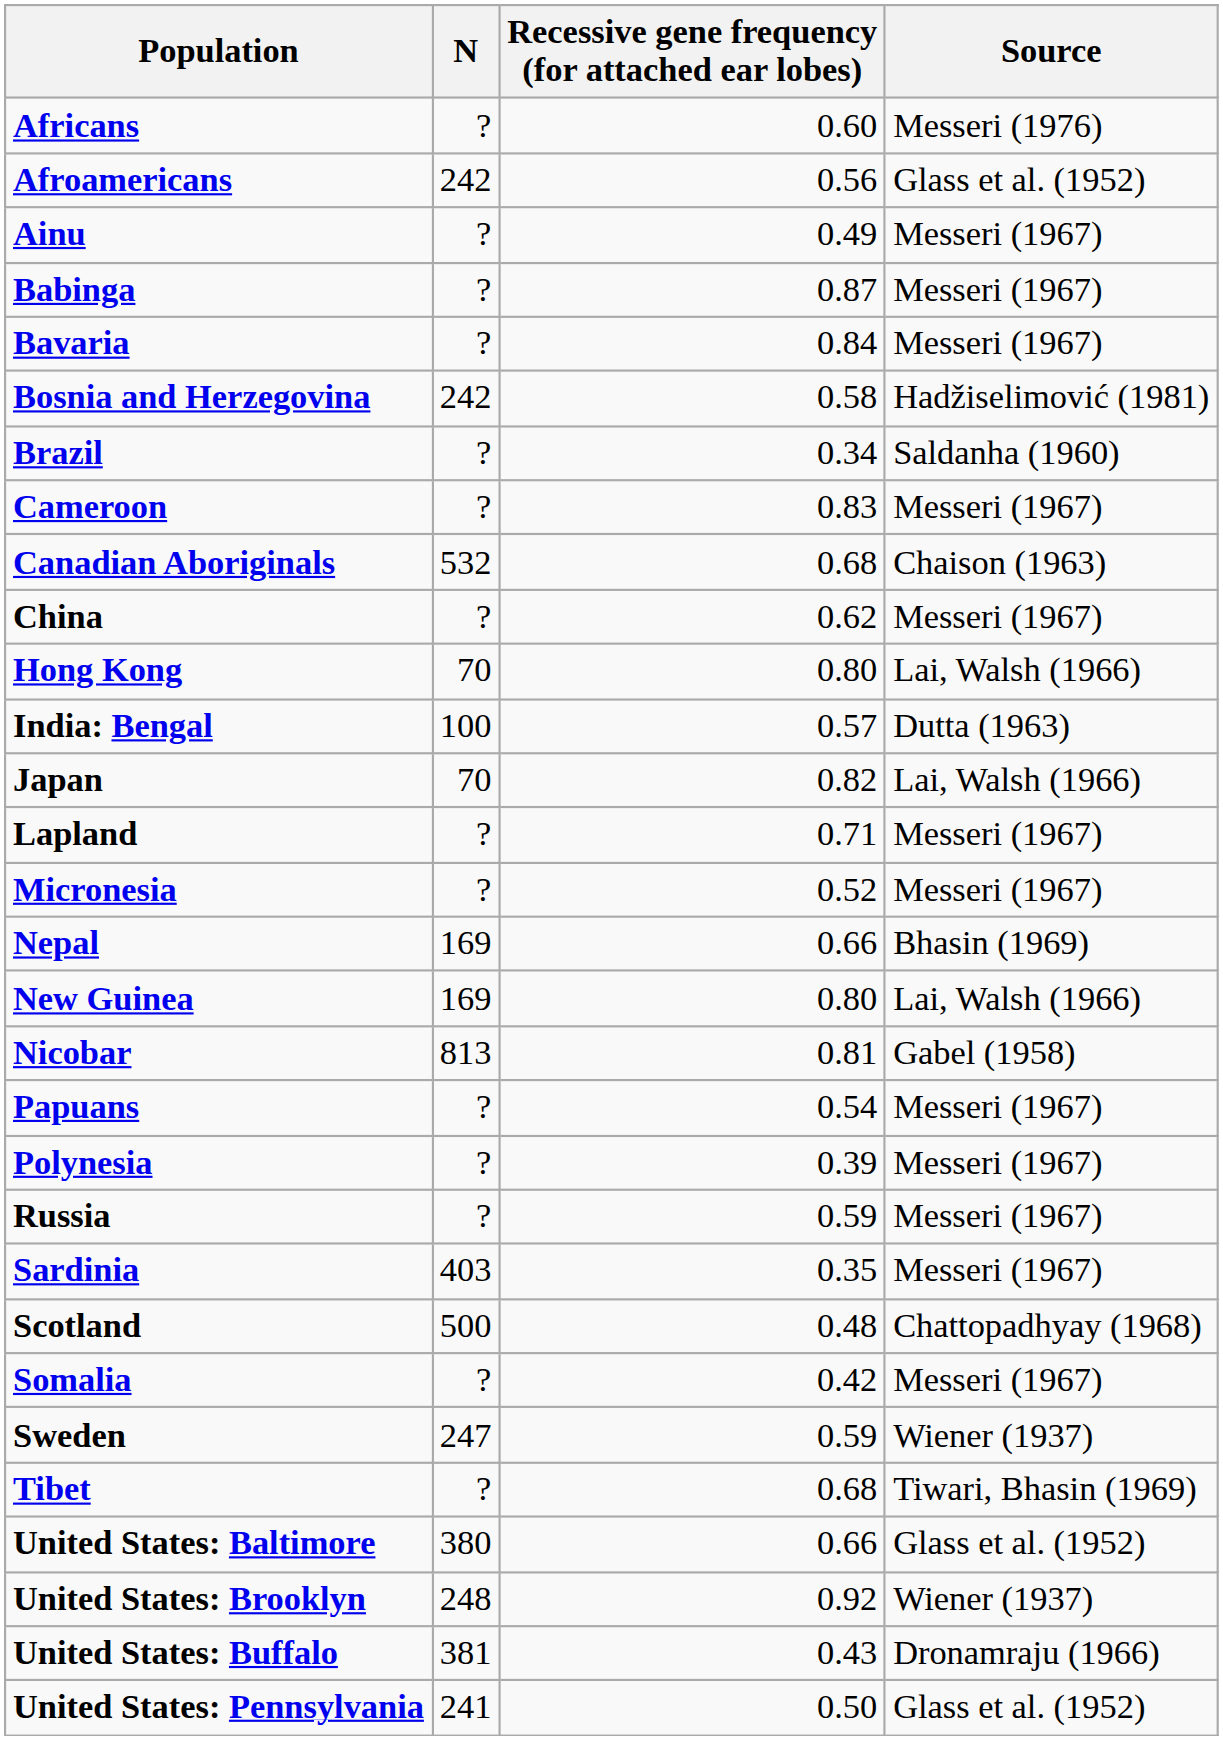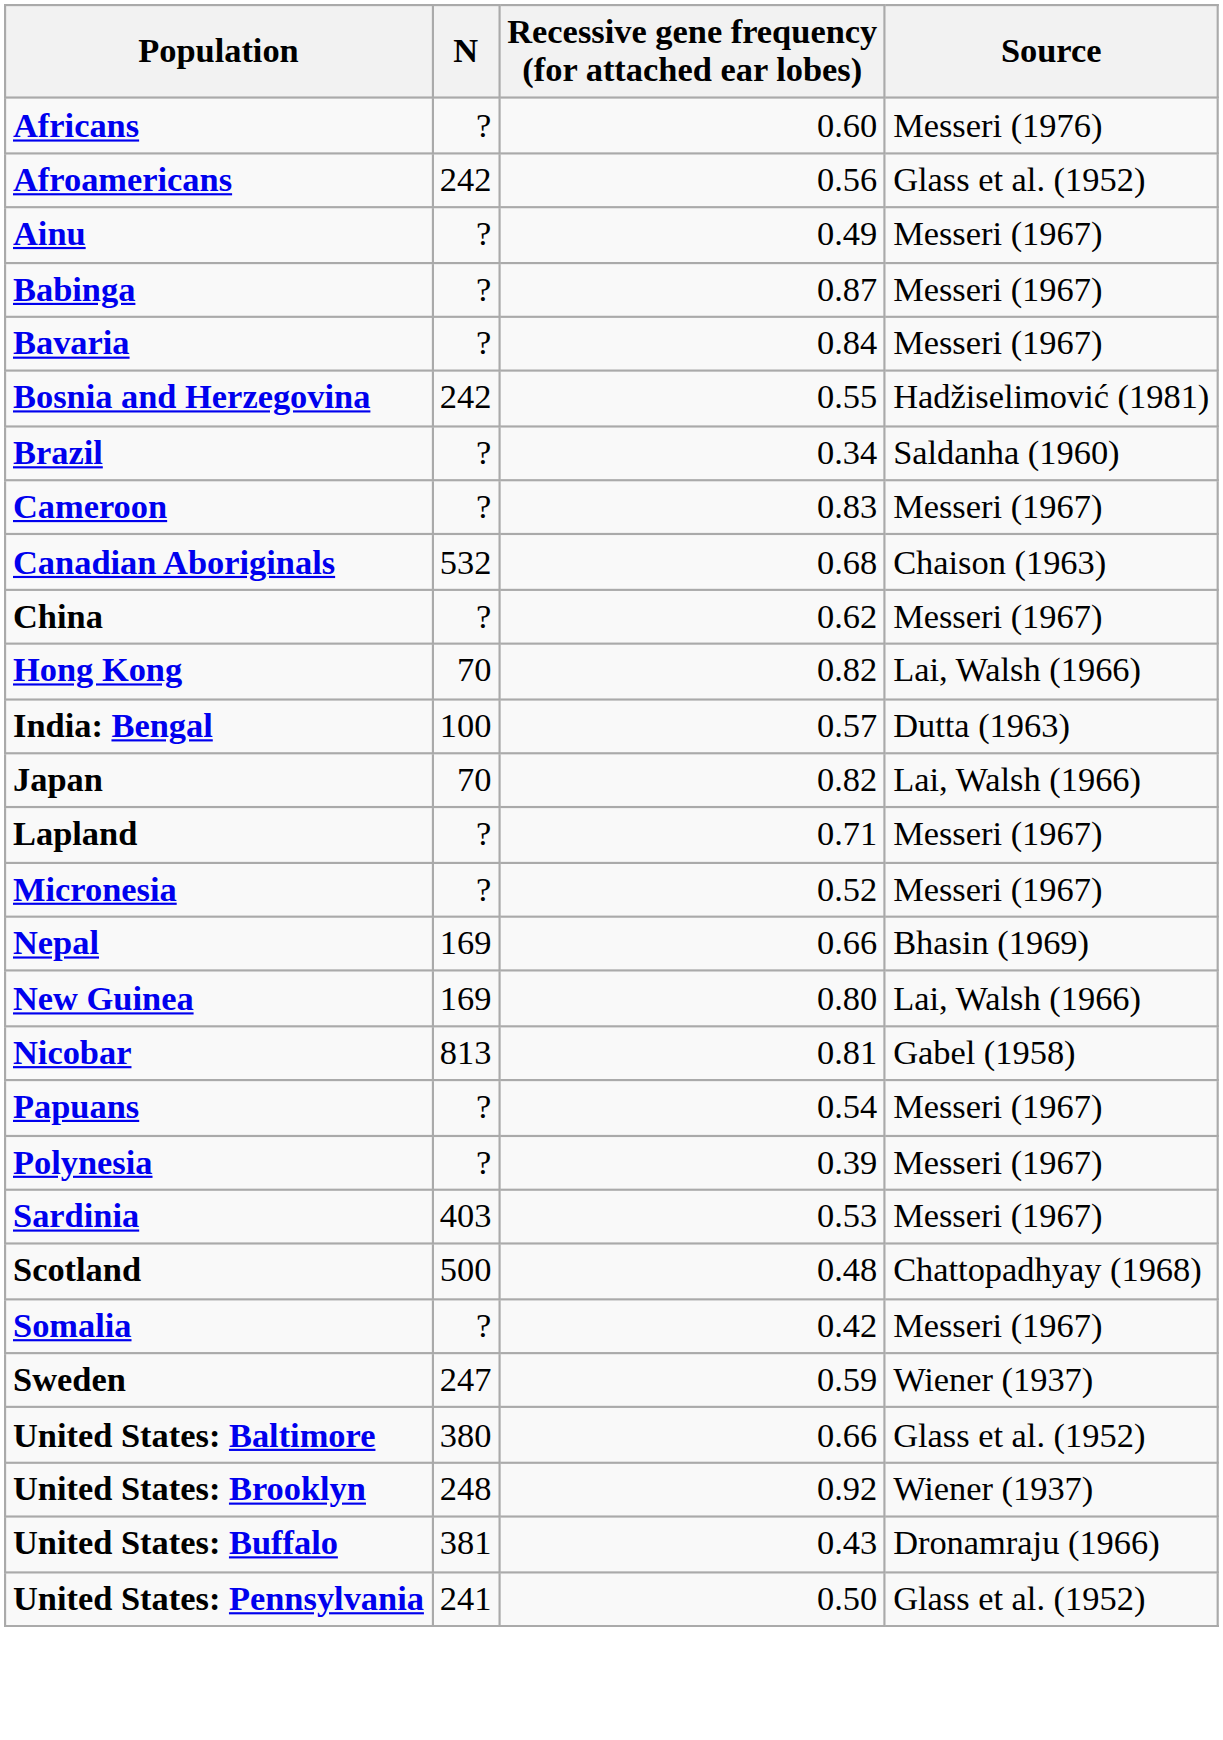Bosnia and Herzegovina | Recessive gene frequency (for attached ear lobes): 0.58 -> 0.55
Hong Kong | Recessive gene frequency (for attached ear lobes): 0.80 -> 0.82
- row: Russia | ? | 0.59 | Messeri (1967)
Sardinia | Recessive gene frequency (for attached ear lobes): 0.35 -> 0.53
- row: Tibet | ? | 0.68 | Tiwari, Bhasin (1969)
